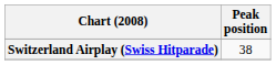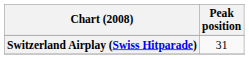Switzerland Airplay (Swiss Hitparade) | Peak position: 38 -> 31
